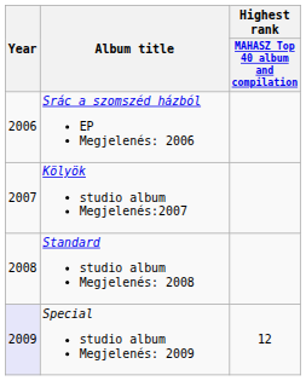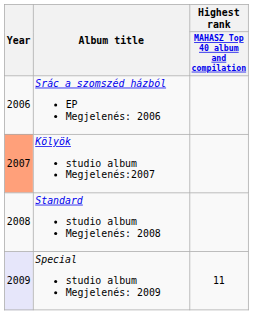Kölyök studio album Megjelenés:2007 | Year: no background -> lightsalmon background
Special studio album Megjelenés: 2009 | Highest rank / MAHASZ Top 40 album and compilation: 12 -> 11
